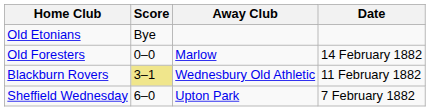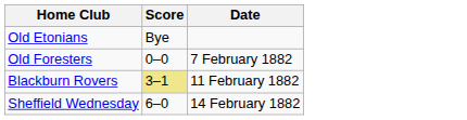- column: Away Club | Marlow | Wednesbury Old Athletic | Upton Park
Old Foresters | Date: 14 February 1882 -> 7 February 1882
Sheffield Wednesday | Date: 7 February 1882 -> 14 February 1882
